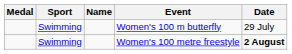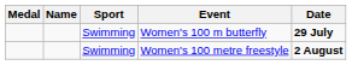columns swapped: Name <-> Sport
Women's 100 m butterfly | Date: normal -> bold
